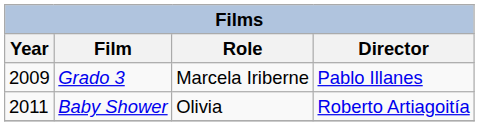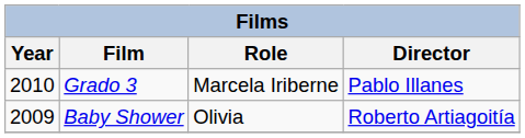Grado 3 | Year: 2009 -> 2010
Baby Shower | Year: 2011 -> 2009
